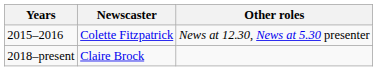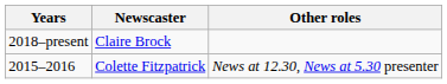rows swapped: 2018–present <-> 2015–2016
